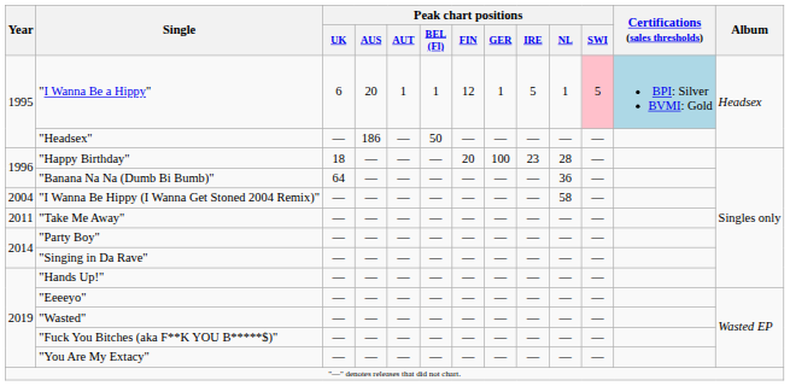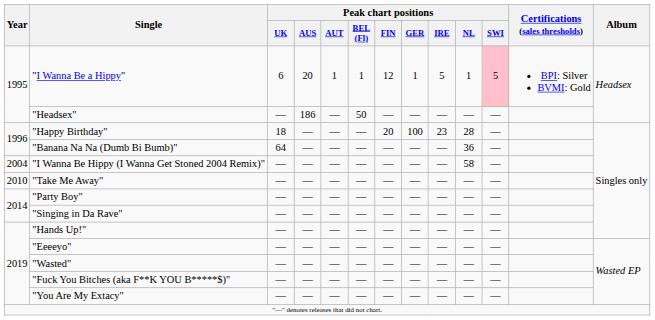"I Wanna Be a Hippy" | Certifications (sales thresholds): lightblue background -> no background
"Take Me Away" | Year: 2011 -> 2010
